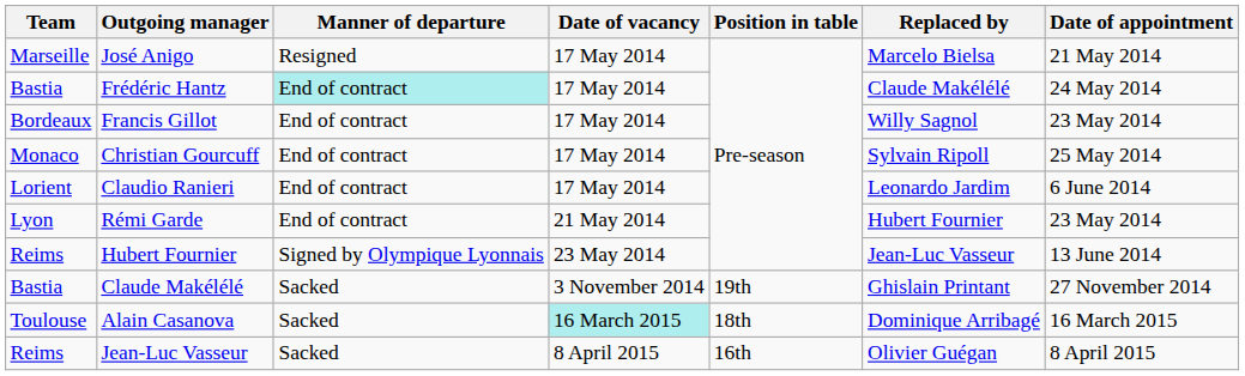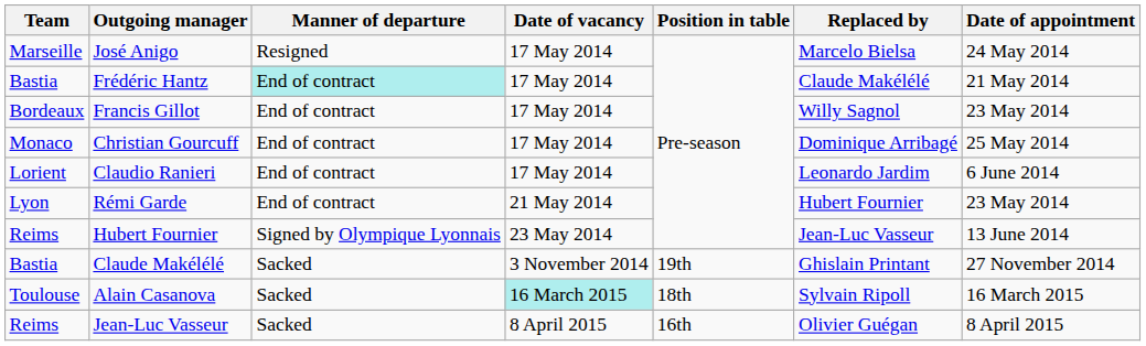José Anigo | Date of appointment: 21 May 2014 -> 24 May 2014
Frédéric Hantz | Date of appointment: 24 May 2014 -> 21 May 2014
Christian Gourcuff | Replaced by: Sylvain Ripoll -> Dominique Arribagé
Alain Casanova | Replaced by: Dominique Arribagé -> Sylvain Ripoll
